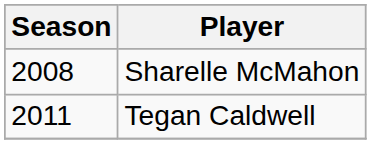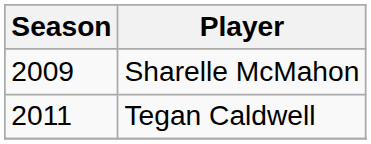Sharelle McMahon | Season: 2008 -> 2009
